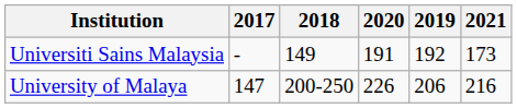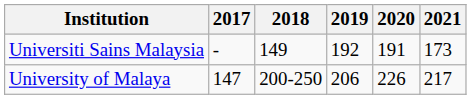columns swapped: 2019 <-> 2020
University of Malaya | 2021: 216 -> 217
